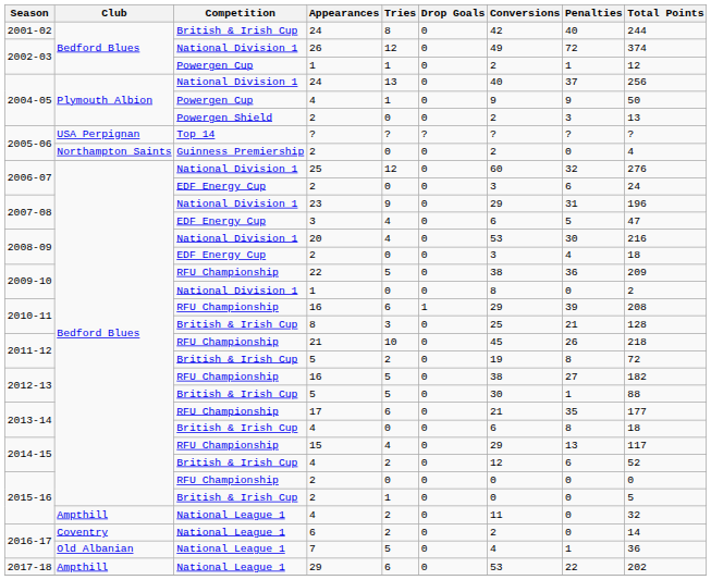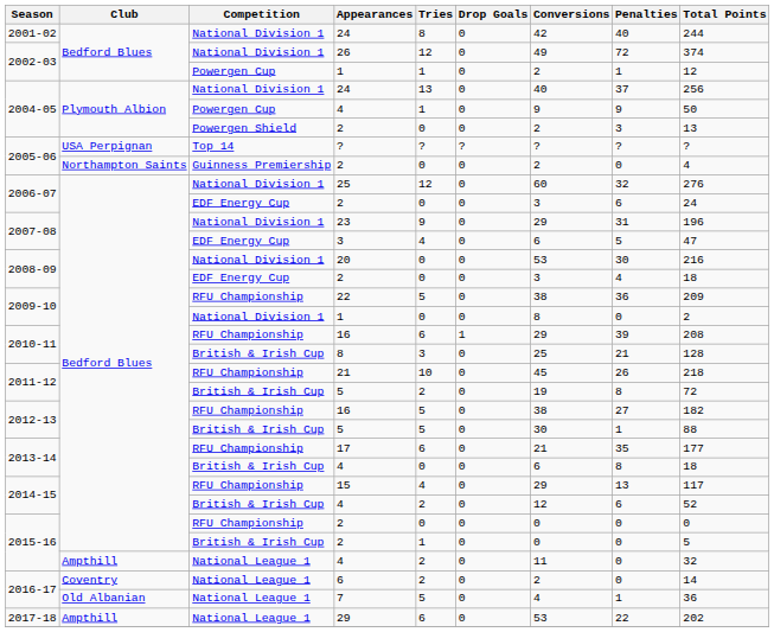2001-02 / 24 | Competition: British & Irish Cup -> National Division 1
20 | Tries: 4 -> 0
